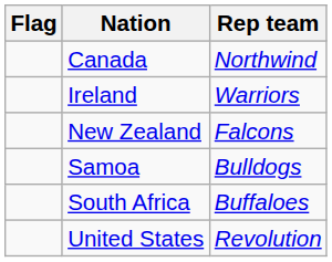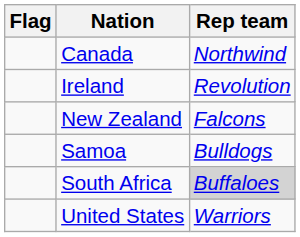Ireland | Rep team: Warriors -> Revolution
South Africa | Rep team: no background -> lightgrey background
United States | Rep team: Revolution -> Warriors
